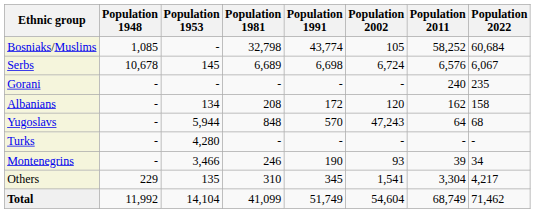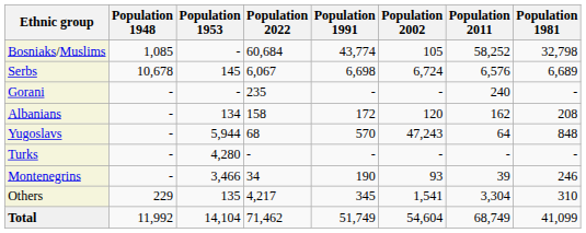columns swapped: Population 1981 <-> Population 2022
